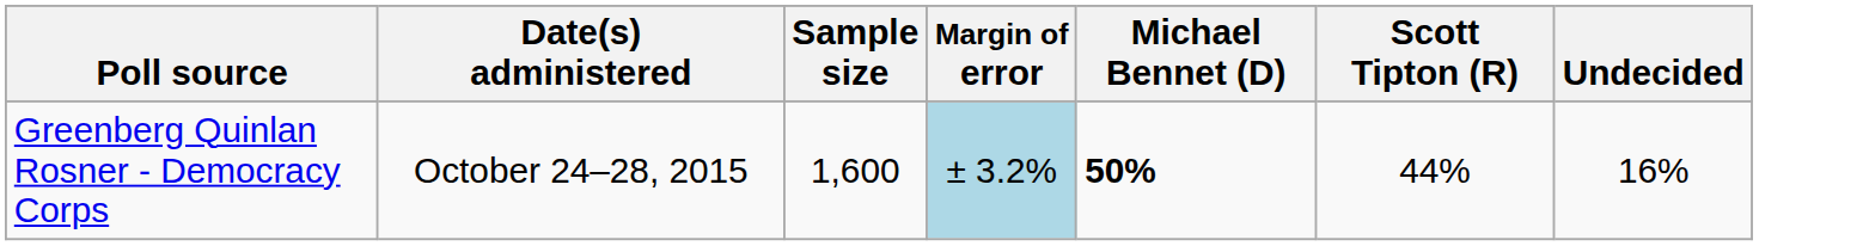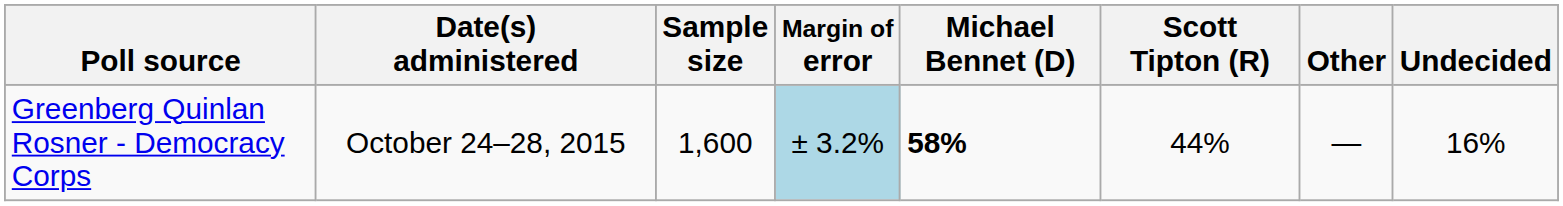+ column: Other | —
Greenberg Quinlan Rosner - Democracy Corps | Michael Bennet (D): 50% -> 58%
